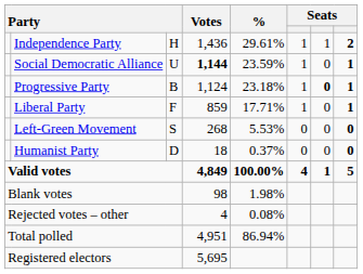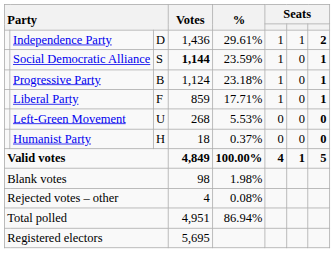Independence Party | column 3: H -> D
Social Democratic Alliance | column 3: U -> S
Progressive Party | column 7: bold -> normal
Left-Green Movement | column 3: S -> U
Humanist Party | column 3: D -> H
